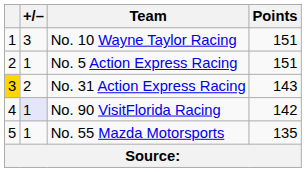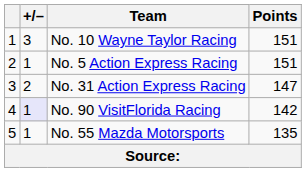No. 31 Action Express Racing | column 1: gold background -> no background
No. 31 Action Express Racing | Points: 143 -> 147
